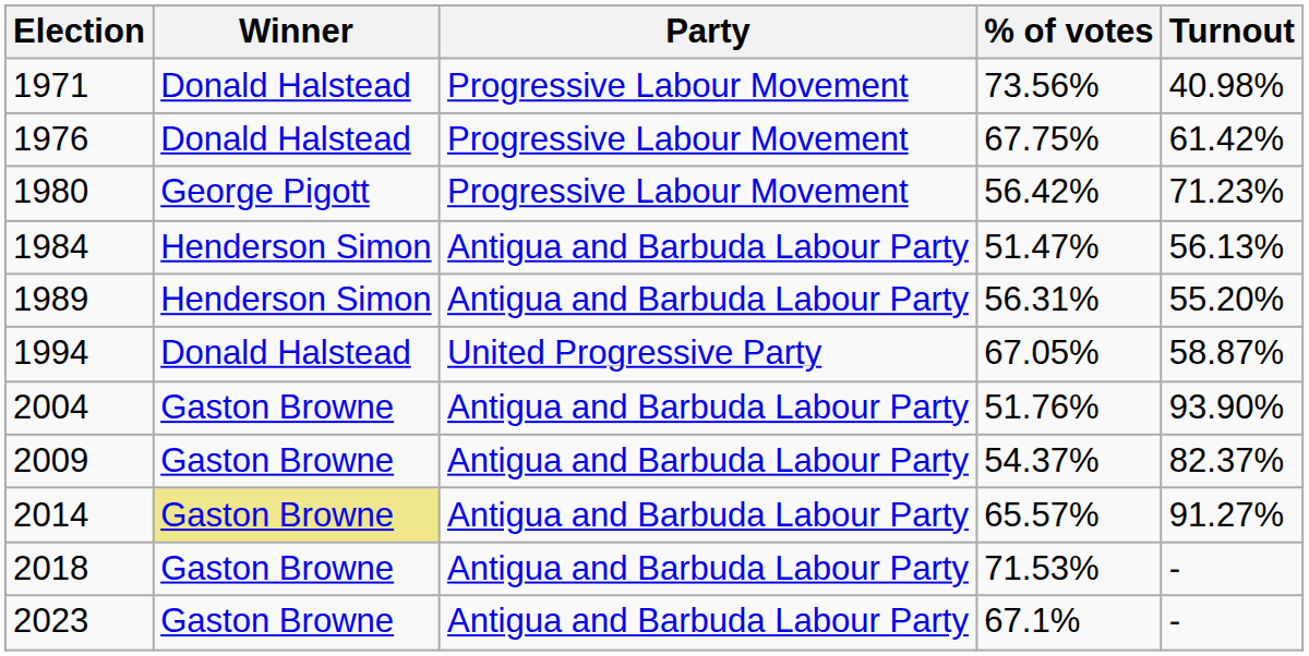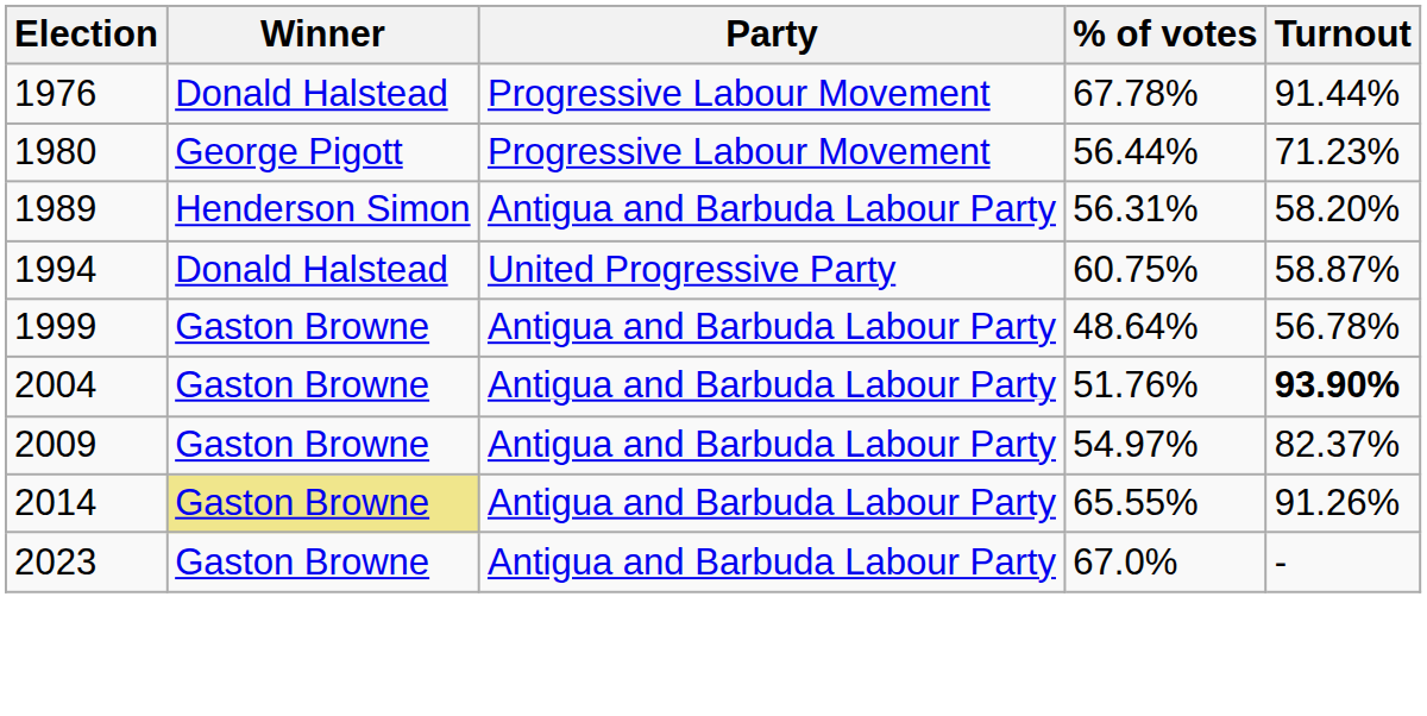- row: 1971 | Donald Halstead | Progressive Labour Movement | 73.56% | 40.98%
1976 | % of votes: 67.75% -> 67.78%
1976 | Turnout: 61.42% -> 91.44%
1980 | % of votes: 56.42% -> 56.44%
- row: 1984 | Henderson Simon | Antigua and Barbuda Labour Party | 51.47% | 56.13%
1989 | Turnout: 55.20% -> 58.20%
1994 | % of votes: 67.05% -> 60.75%
+ row: 1999 | Gaston Browne | Antigua and Barbuda Labour Party | 48.64% | 56.78%
2004 | Turnout: normal -> bold
2009 | % of votes: 54.37% -> 54.97%
2014 | % of votes: 65.57% -> 65.55%
2014 | Turnout: 91.27% -> 91.26%
- row: 2018 | Gaston Browne | Antigua and Barbuda Labour Party | 71.53% | -
2023 | % of votes: 67.1% -> 67.0%
